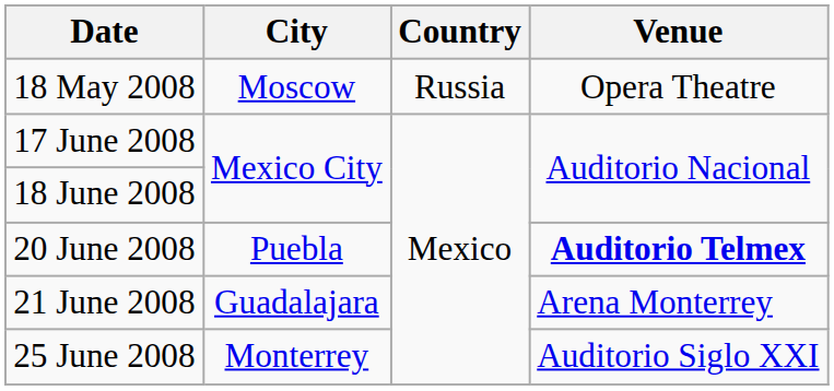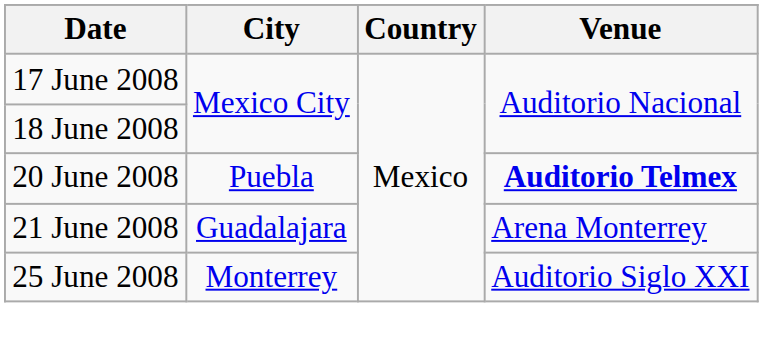- row: 18 May 2008 | Moscow | Russia | Opera Theatre
